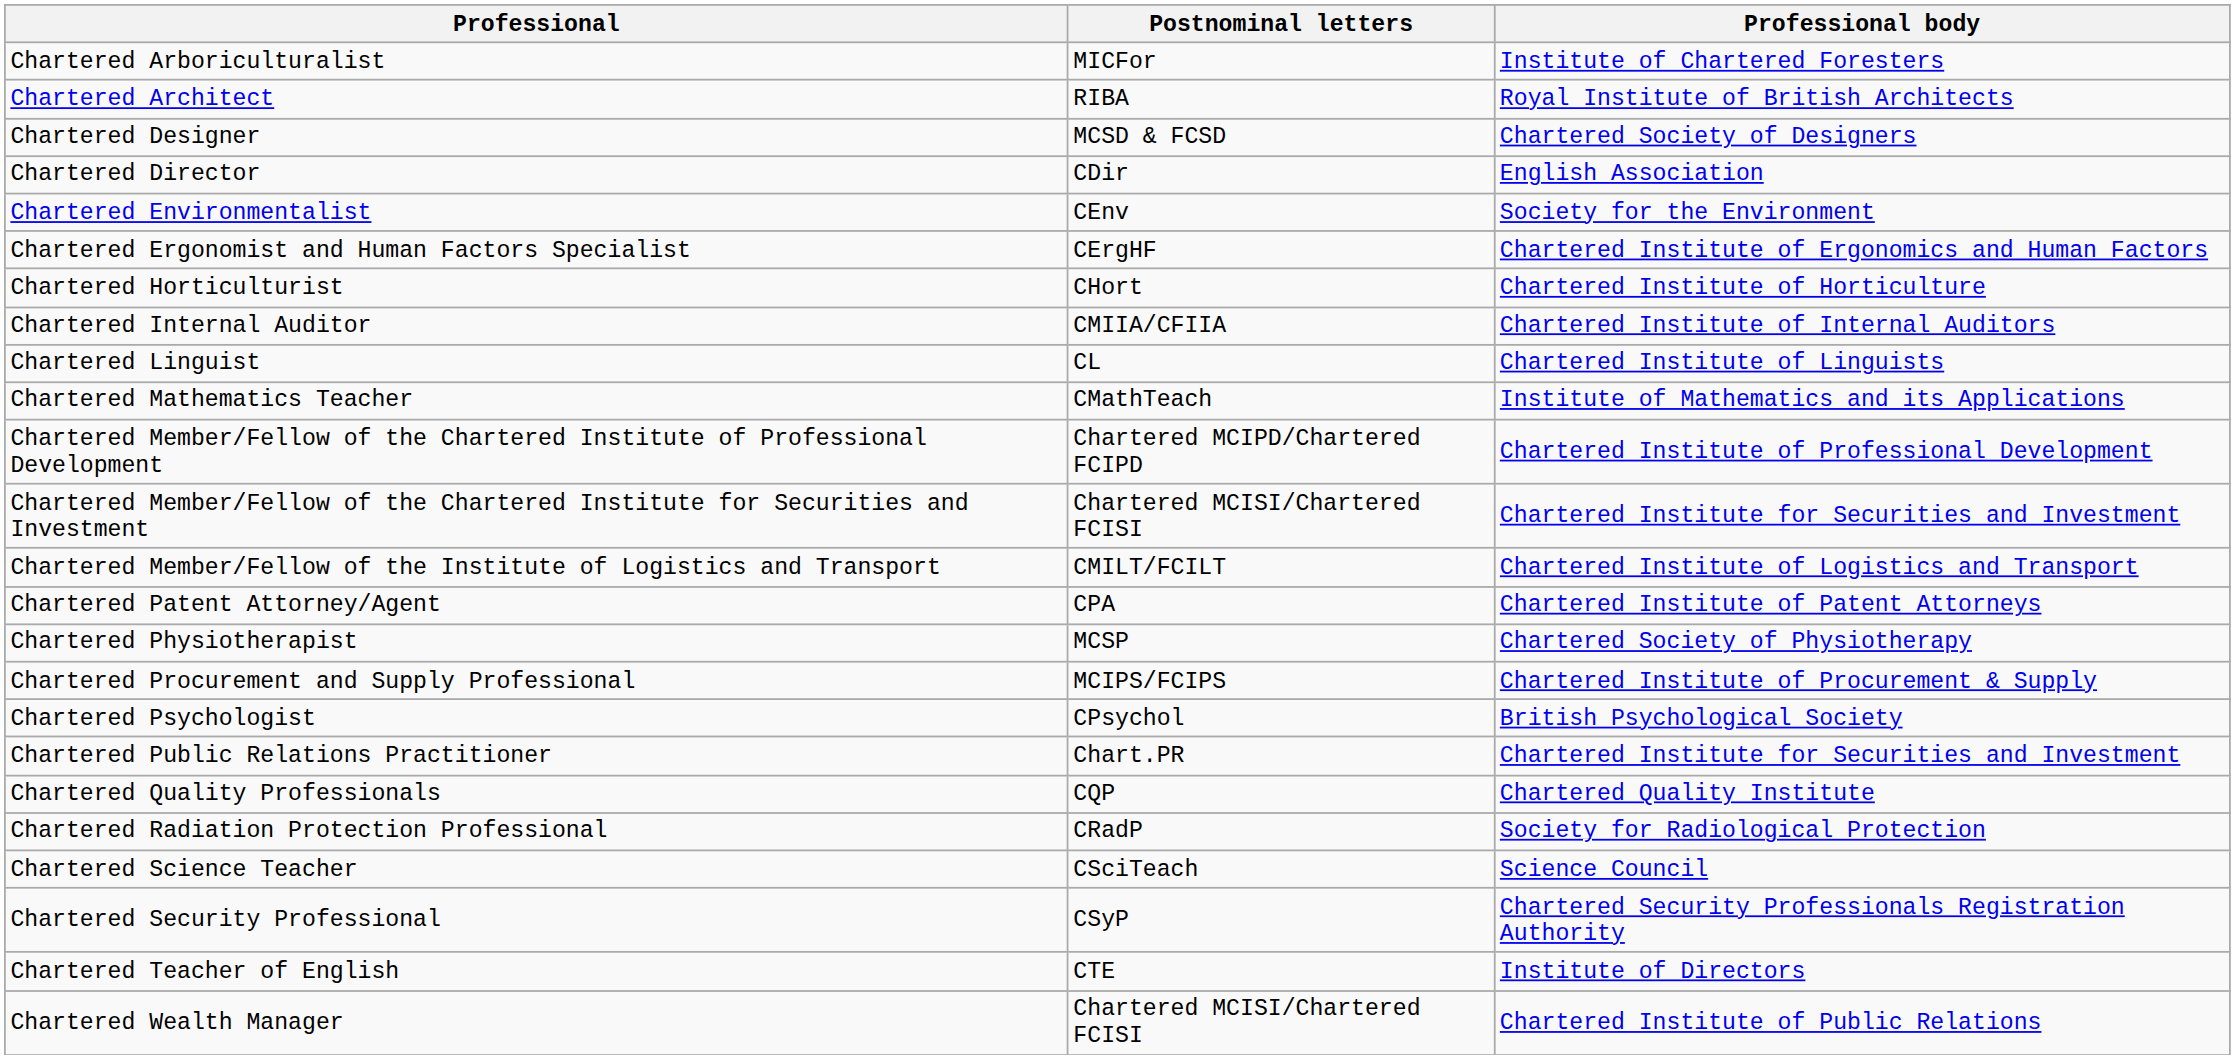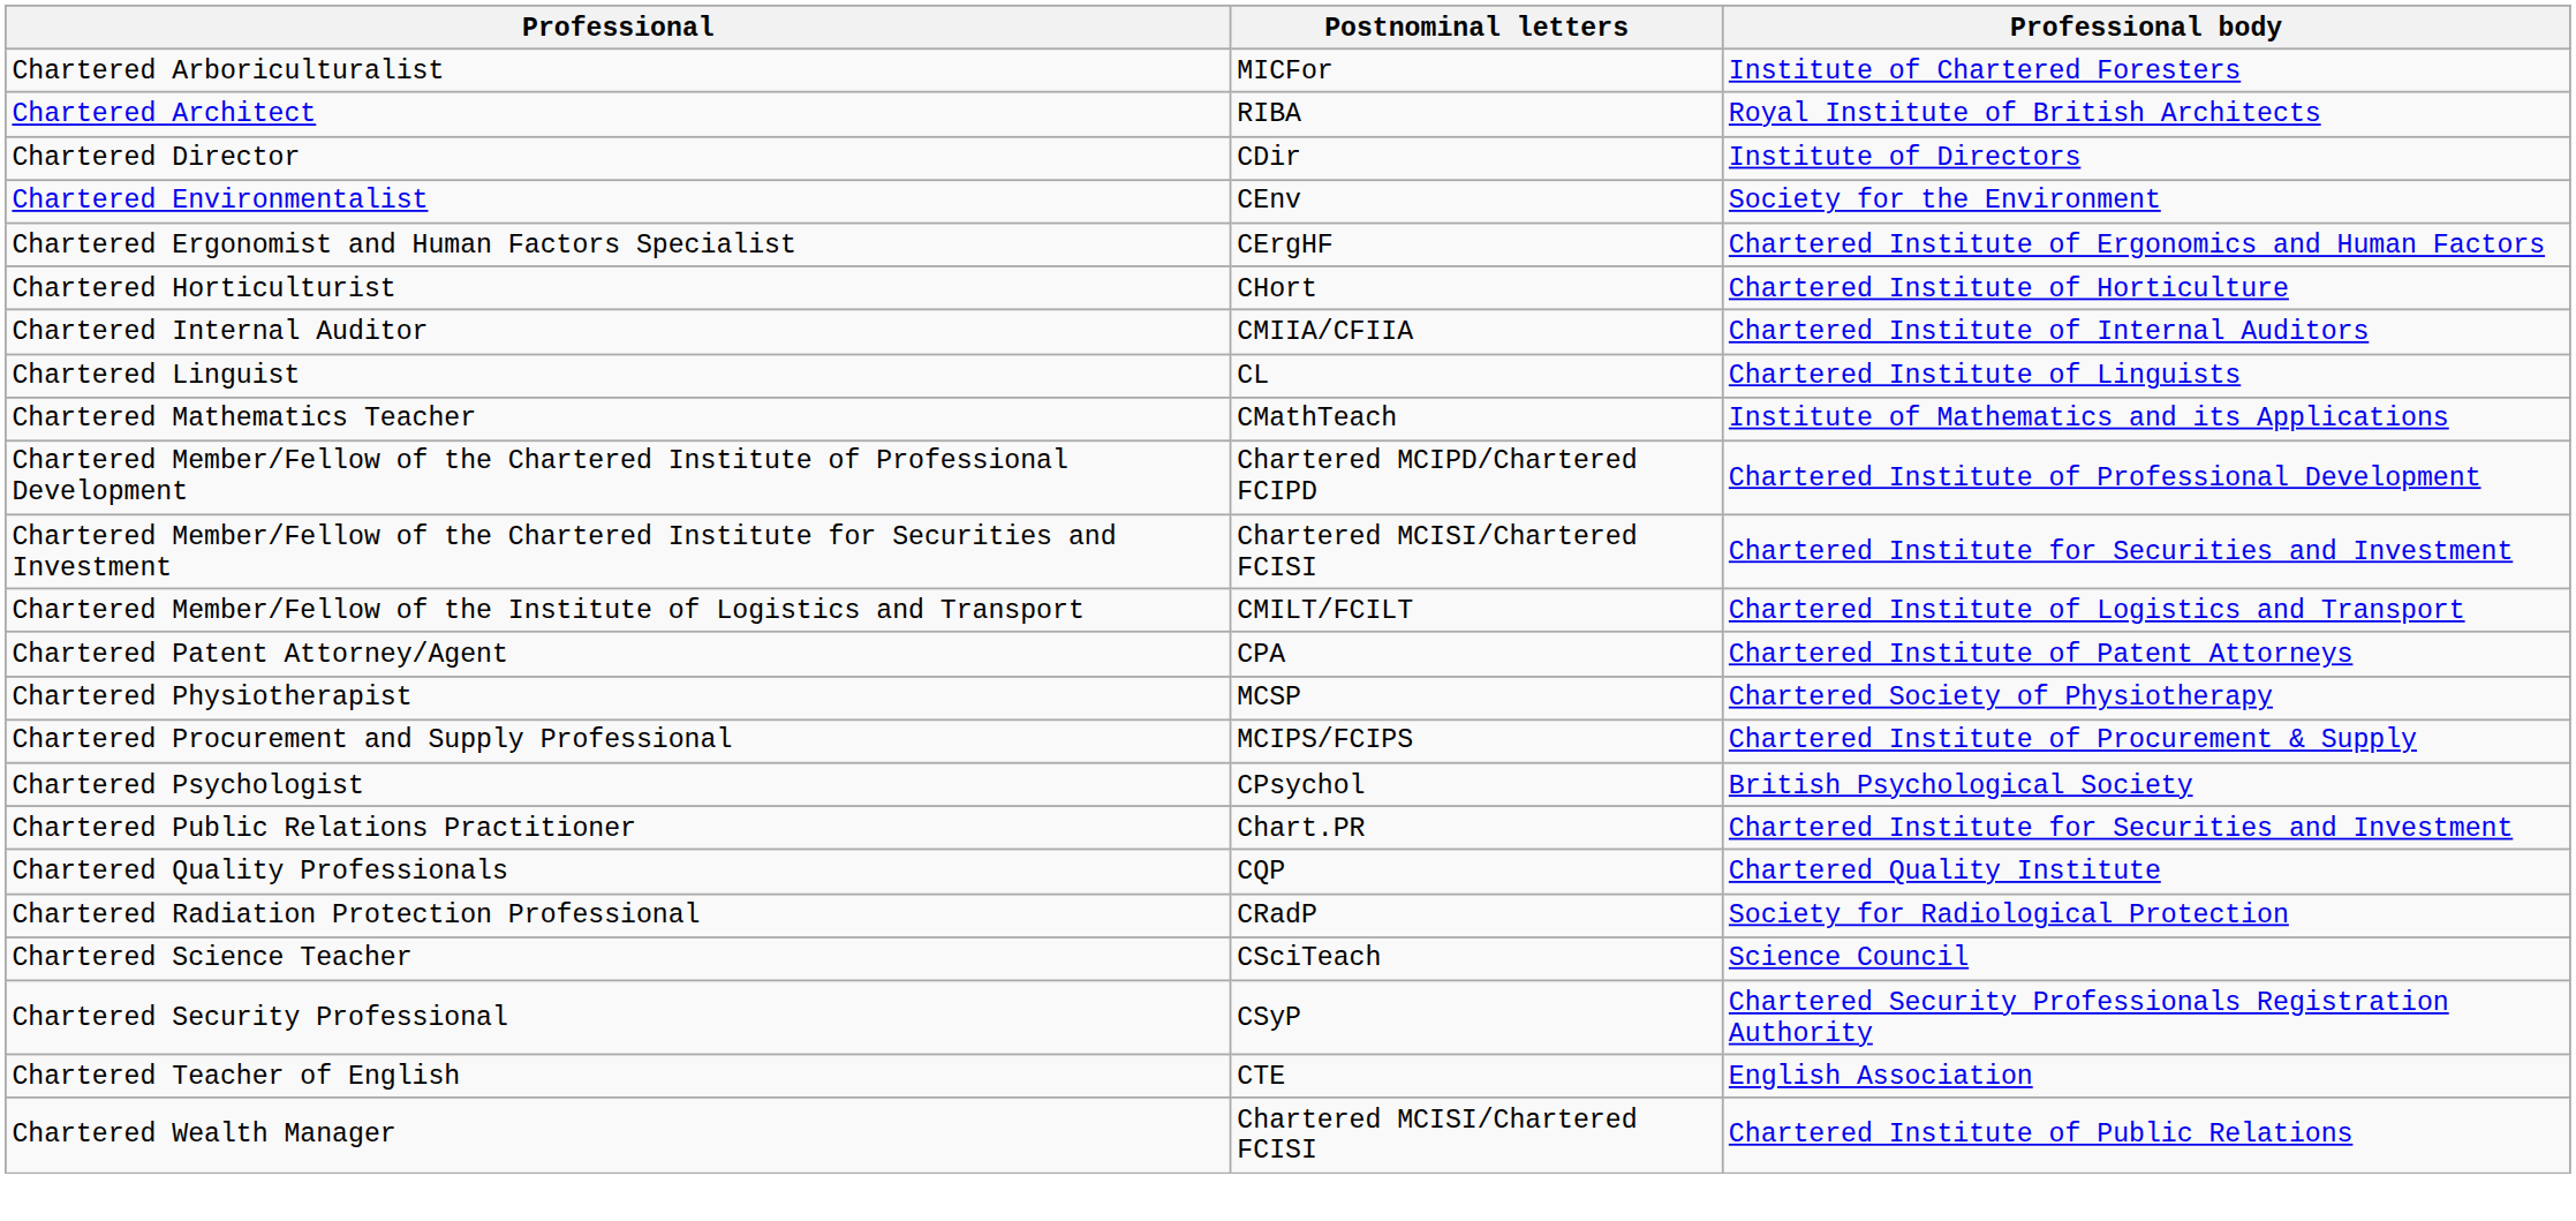- row: Chartered Designer | MCSD & FCSD | Chartered Society of Designers
Chartered Director | Professional body: English Association -> Institute of Directors
Chartered Teacher of English | Professional body: Institute of Directors -> English Association
